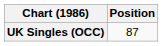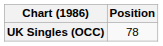UK Singles (OCC) | Position: 87 -> 78
